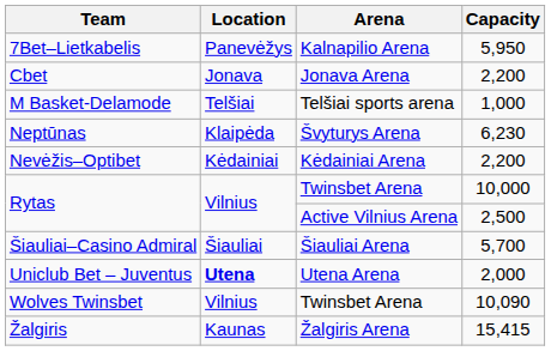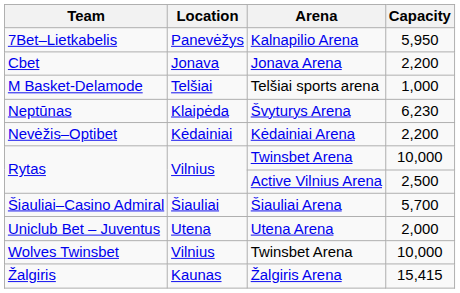Uniclub Bet – Juventus | Location: bold -> normal
Wolves Twinsbet | Capacity: 10,090 -> 10,000
